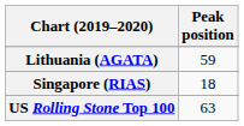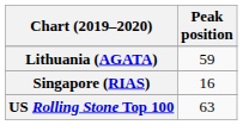Singapore (RIAS) | Peak position: 18 -> 16
